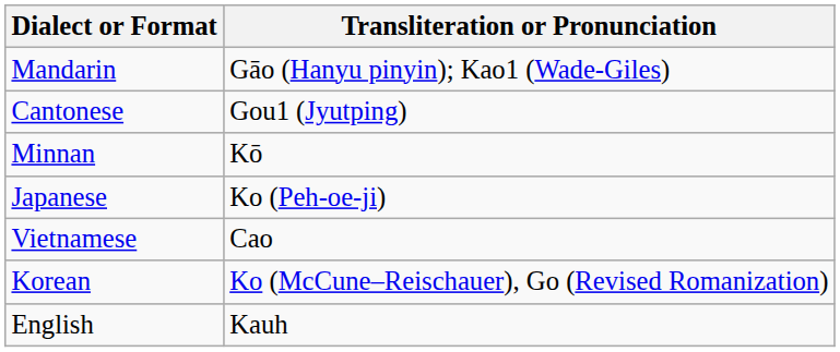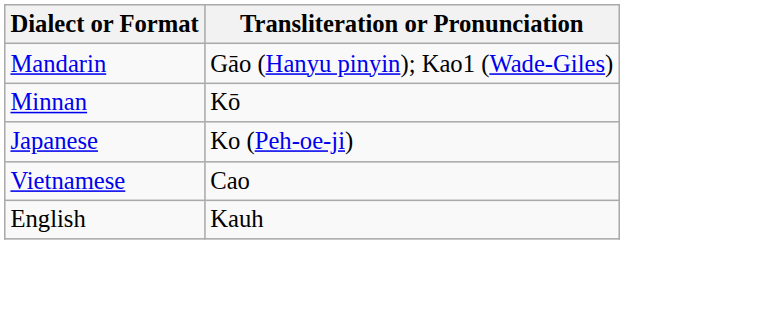- row: Cantonese | Gou1 (Jyutping)
- row: Korean | Ko (McCune–Reischauer), Go (Revised Romanization)
